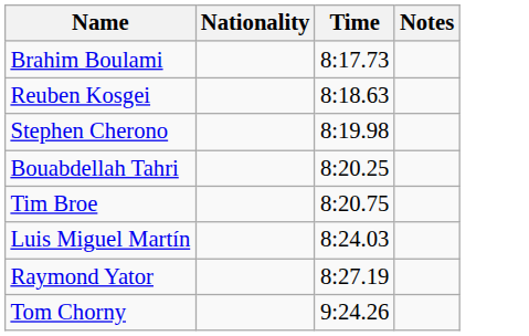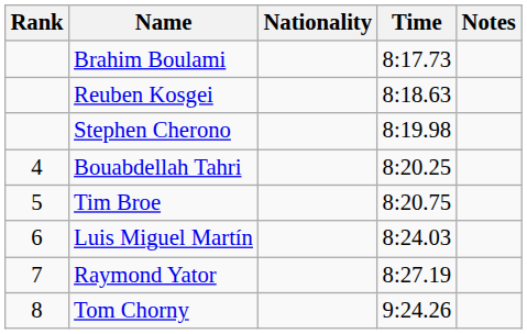+ column: Rank | 4 | 5 | 6 | 7 | 8
